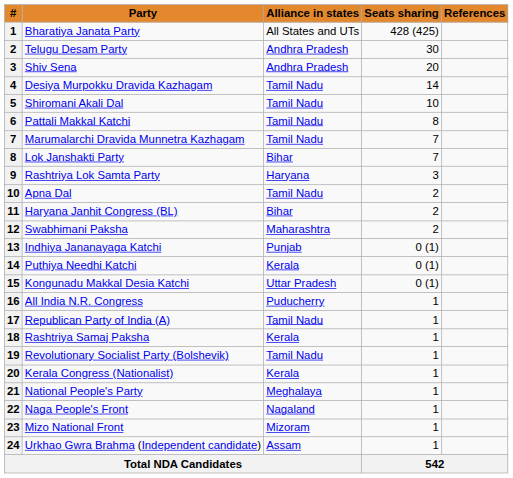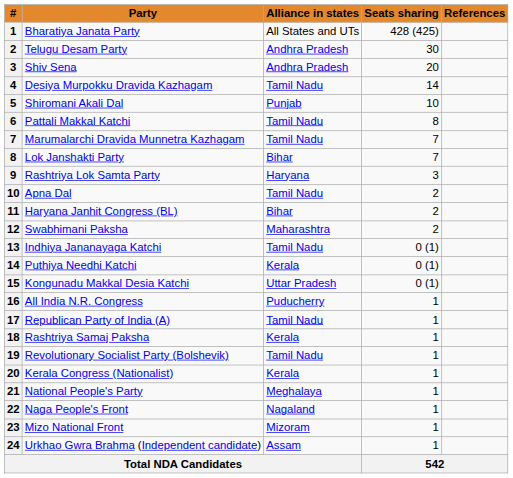Shiromani Akali Dal | Alliance in states: Tamil Nadu -> Punjab
Indhiya Jananayaga Katchi | Alliance in states: Punjab -> Tamil Nadu
